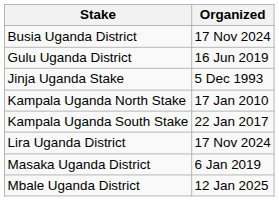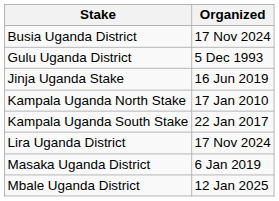Gulu Uganda District | Organized: 16 Jun 2019 -> 5 Dec 1993
Jinja Uganda Stake | Organized: 5 Dec 1993 -> 16 Jun 2019
